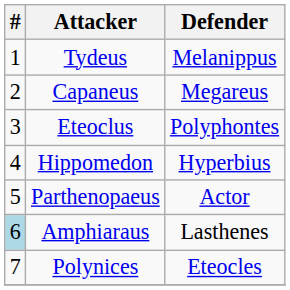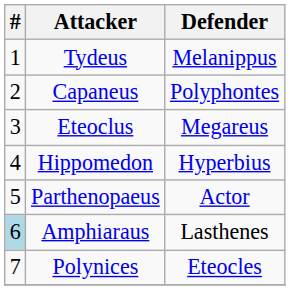Capaneus | Defender: Megareus -> Polyphontes
Eteoclus | Defender: Polyphontes -> Megareus
